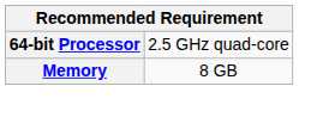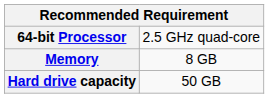+ row: Hard drive capacity | 50 GB
